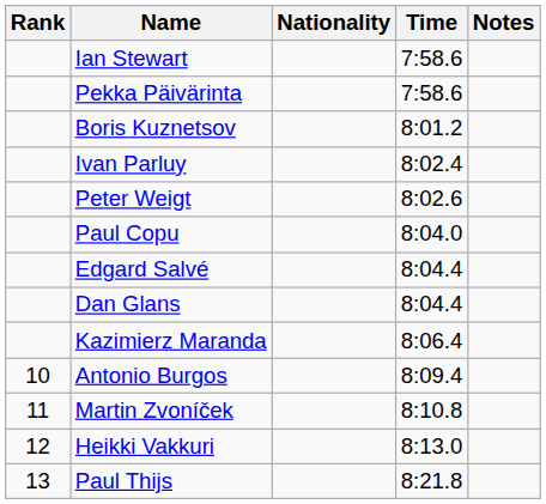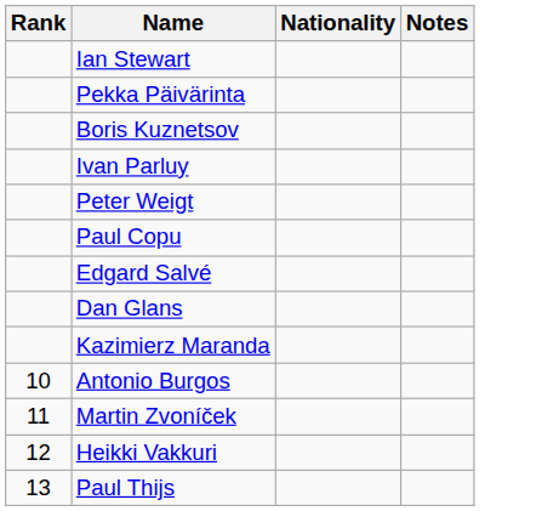- column: Time | 7:58.6 | 7:58.6 | 8:01.2 | 8:02.4 | 8:02.6 | 8:04.0 | 8:04.4 | 8:04.4 | 8:06.4 | 8:09.4 | 8:10.8 | 8:13.0 | 8:21.8
